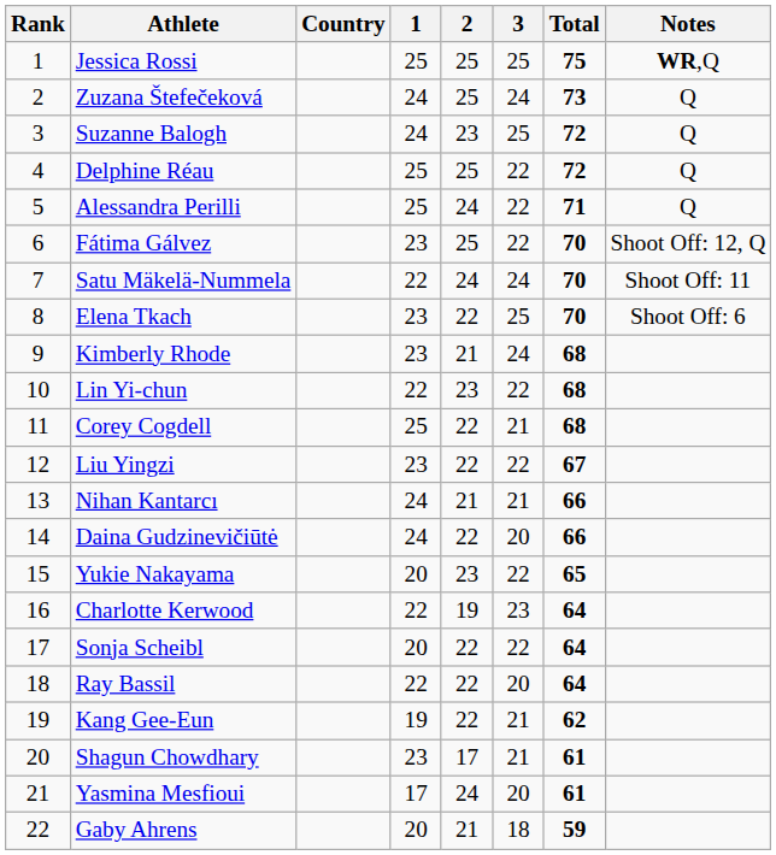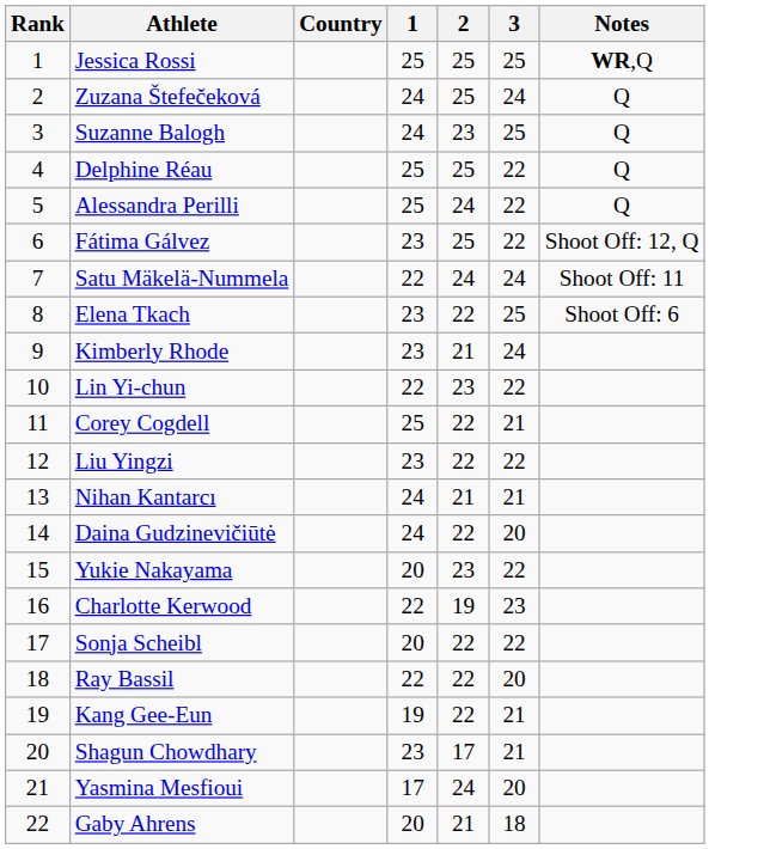- column: Total | 75 | 73 | 72 | 72 | 71 | 70 | 70 | 70 | 68 | 68 | 68 | 67 | 66 | 66 | 65 | 64 | 64 | 64 | 62 | 61 | 61 | 59
